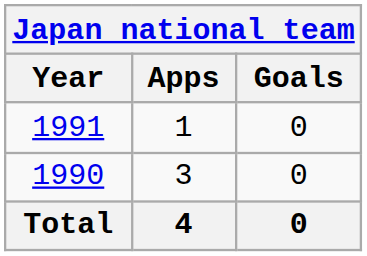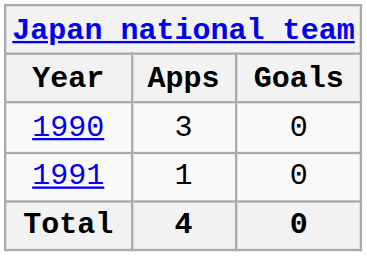rows swapped: 1990 <-> 1991
